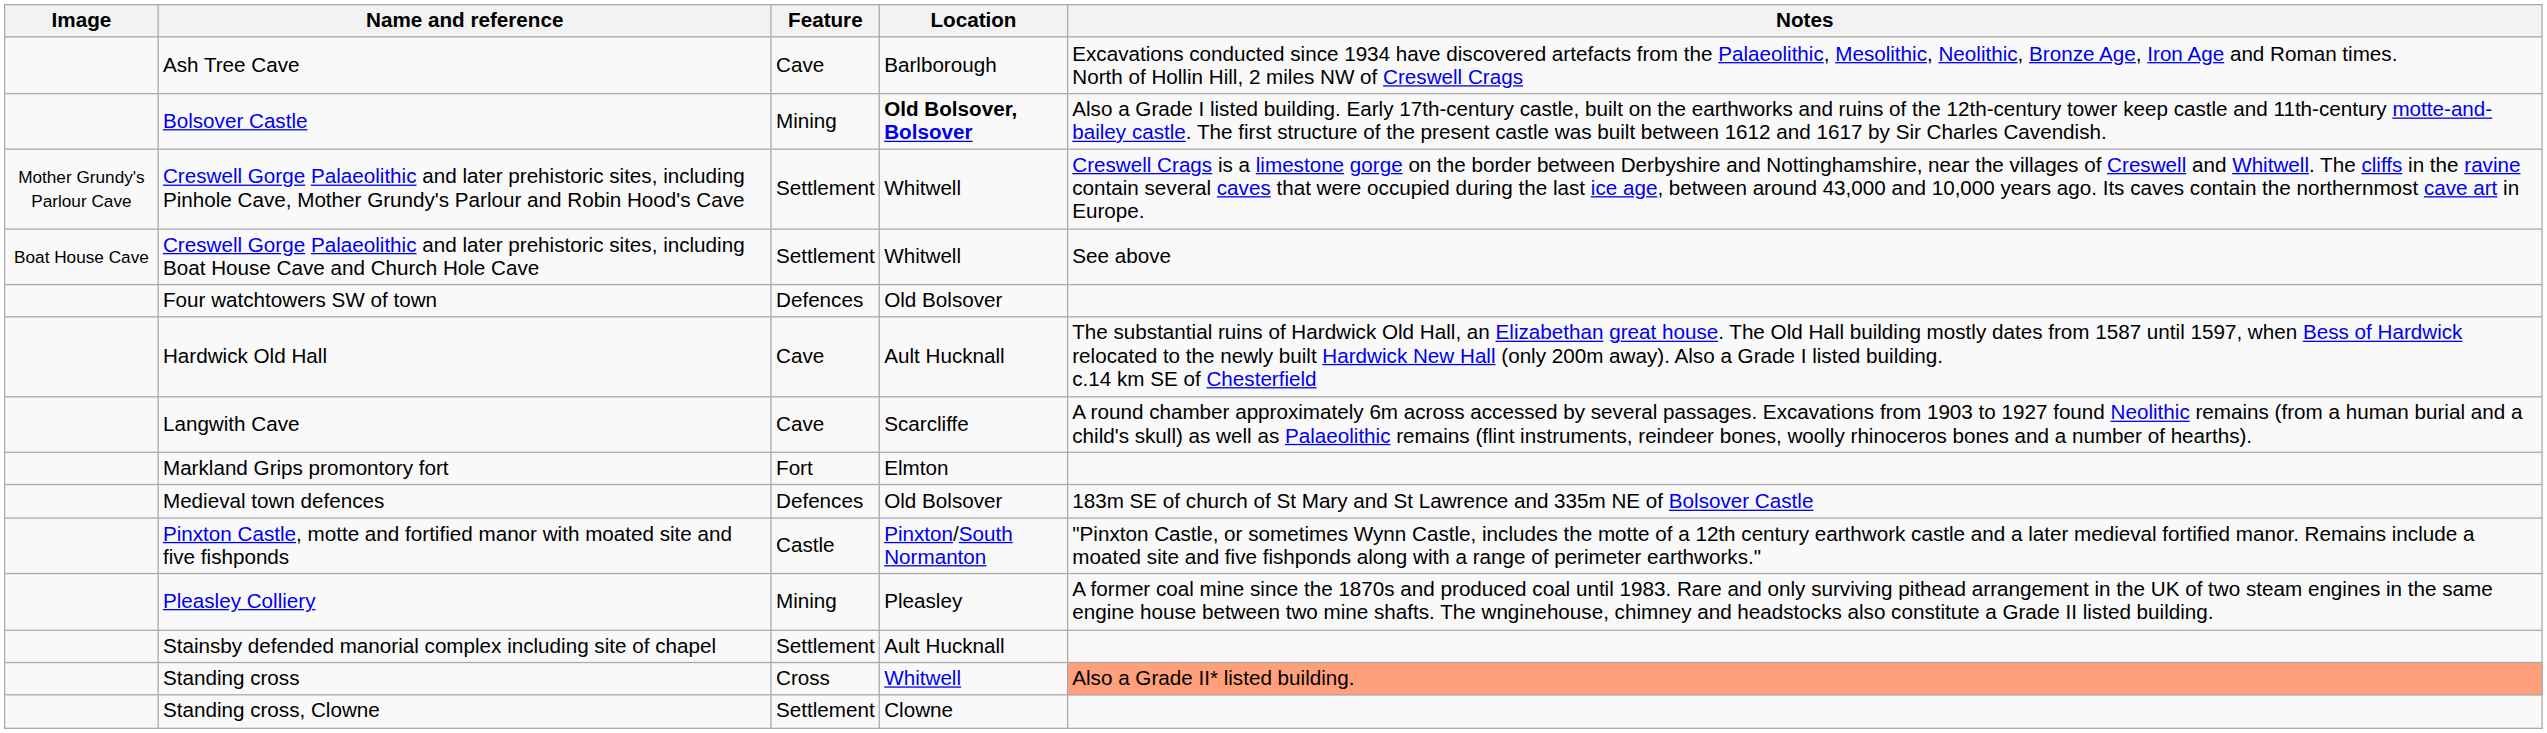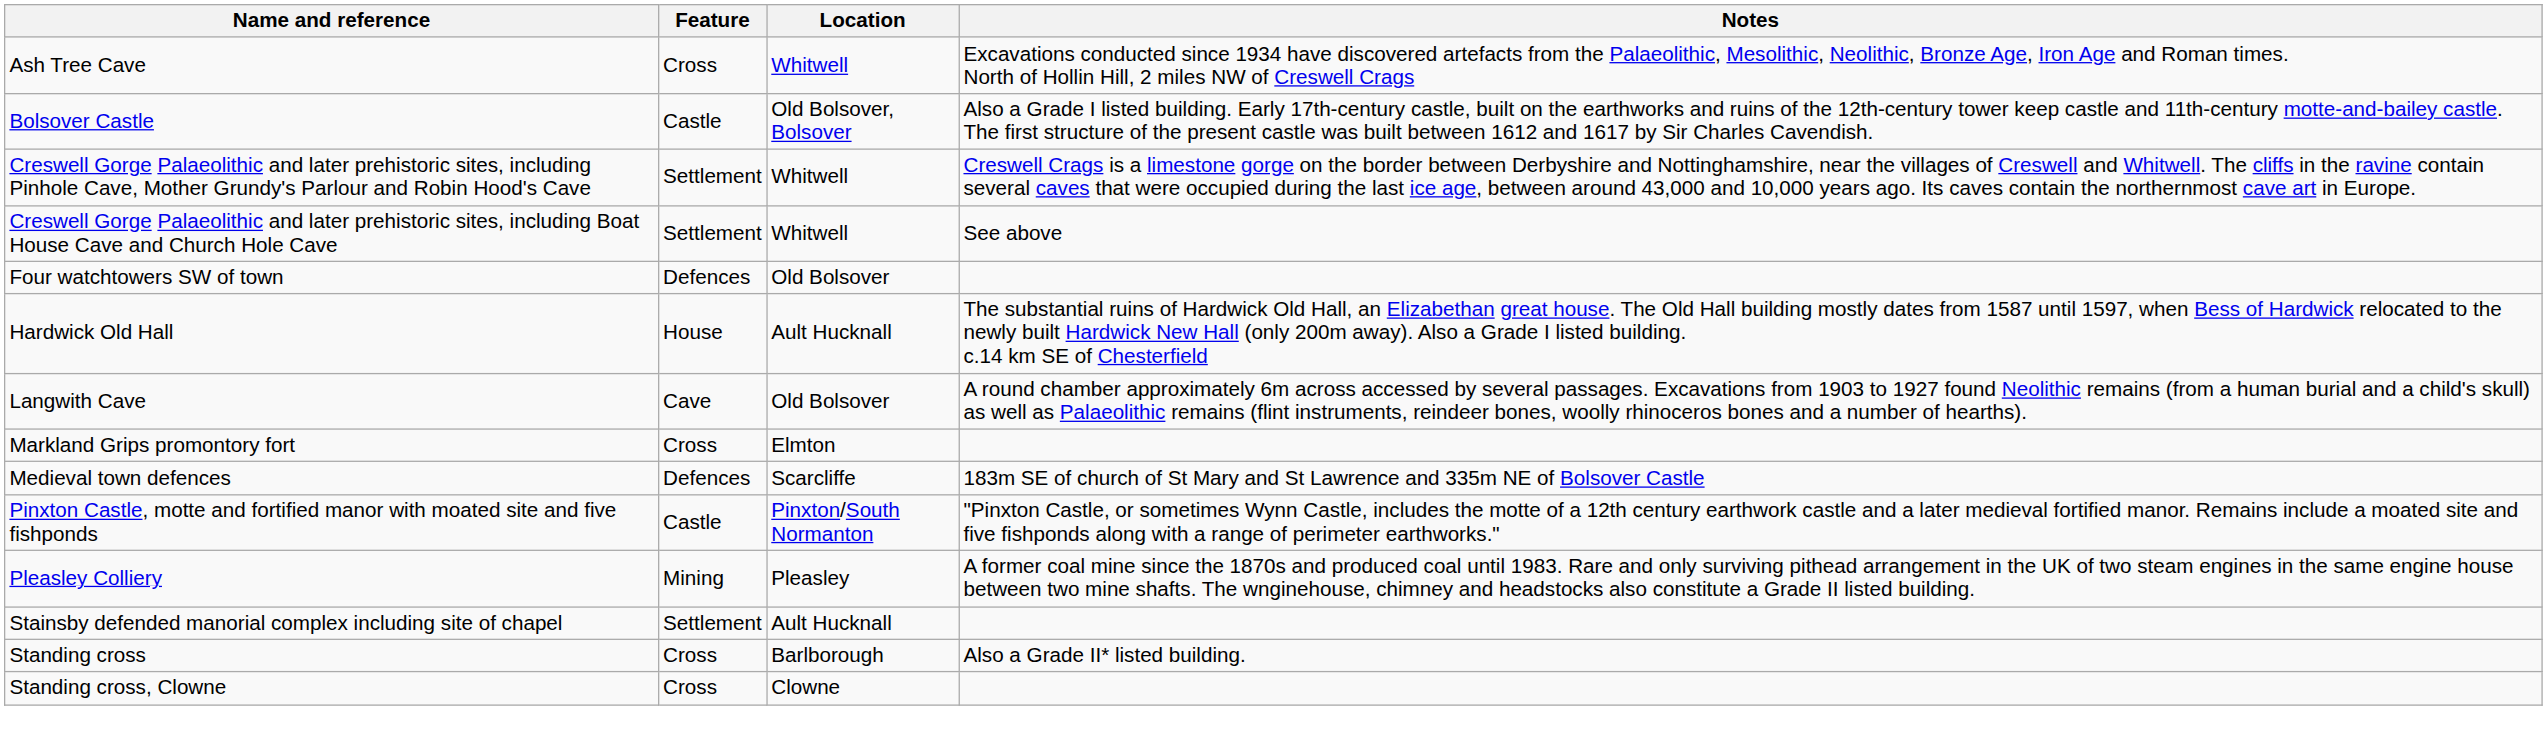- column: Image | Mother Grundy's Parlour Cave | Boat House Cave
Ash Tree Cave | Feature: Cave -> Cross
Ash Tree Cave | Location: Barlborough -> Whitwell
Bolsover Castle | Feature: Mining -> Castle
Bolsover Castle | Location: bold -> normal
Hardwick Old Hall | Feature: Cave -> House
Langwith Cave | Location: Scarcliffe -> Old Bolsover
Markland Grips promontory fort | Feature: Fort -> Cross
Medieval town defences | Location: Old Bolsover -> Scarcliffe
Standing cross | Location: Whitwell -> Barlborough
Standing cross | Notes: lightsalmon background -> no background
Standing cross, Clowne | Feature: Settlement -> Cross
